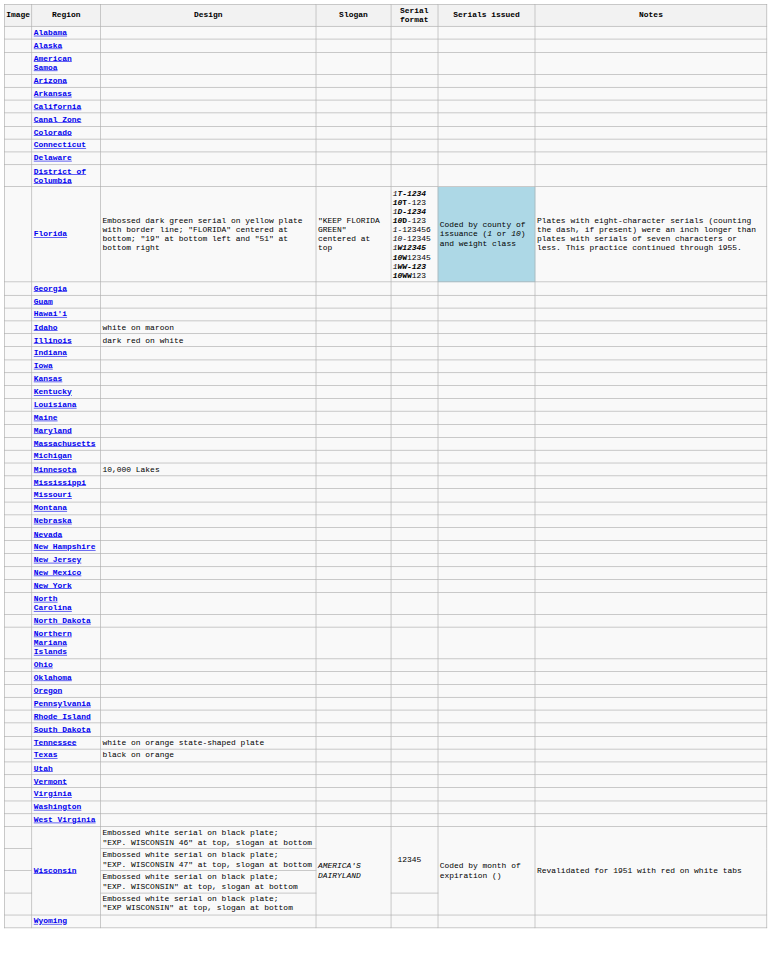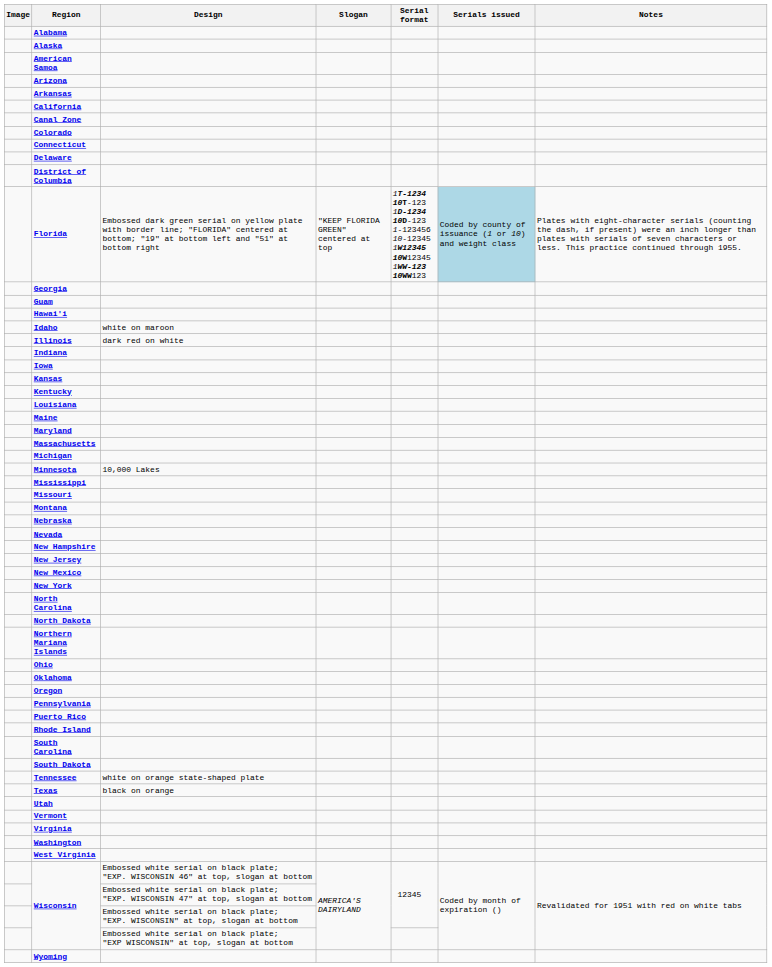+ row: Puerto Rico
+ row: South Carolina
